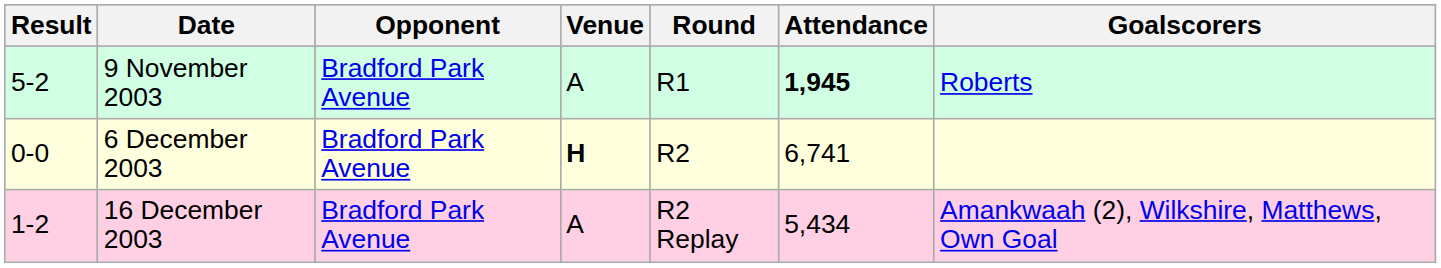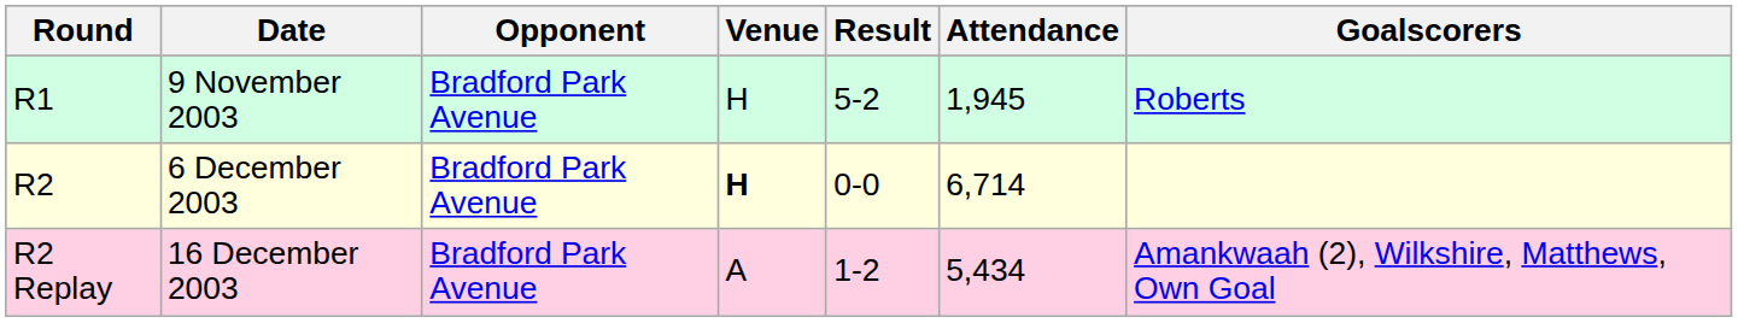columns swapped: Round <-> Result
9 November 2003 | Venue: A -> H
9 November 2003 | Attendance: bold -> normal
6 December 2003 | Attendance: 6,741 -> 6,714
